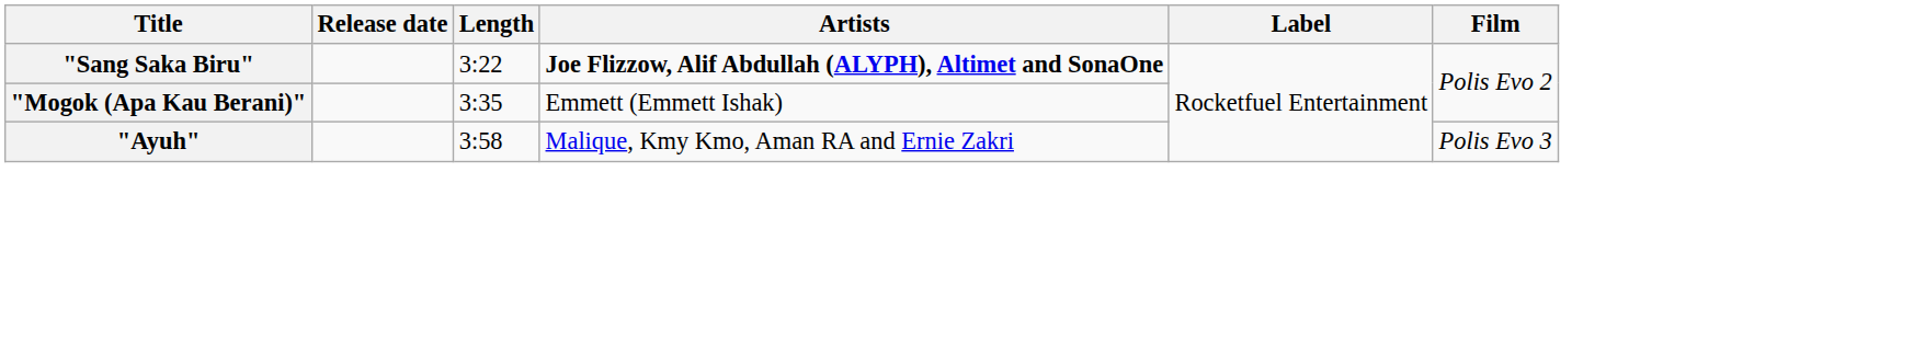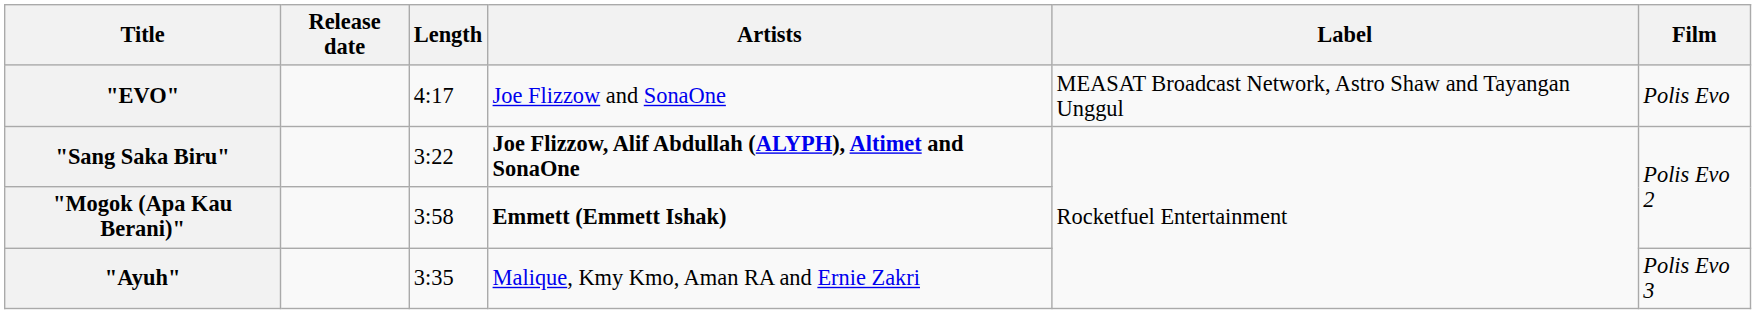+ row: "EVO" | 4:17 | Joe Flizzow and SonaOne | MEASAT Broadcast Network, Astro Shaw and Tayangan Unggul | Polis Evo
"Mogok (Apa Kau Berani)" | Length: 3:35 -> 3:58
"Mogok (Apa Kau Berani)" | Artists: normal -> bold
"Ayuh" | Length: 3:58 -> 3:35
